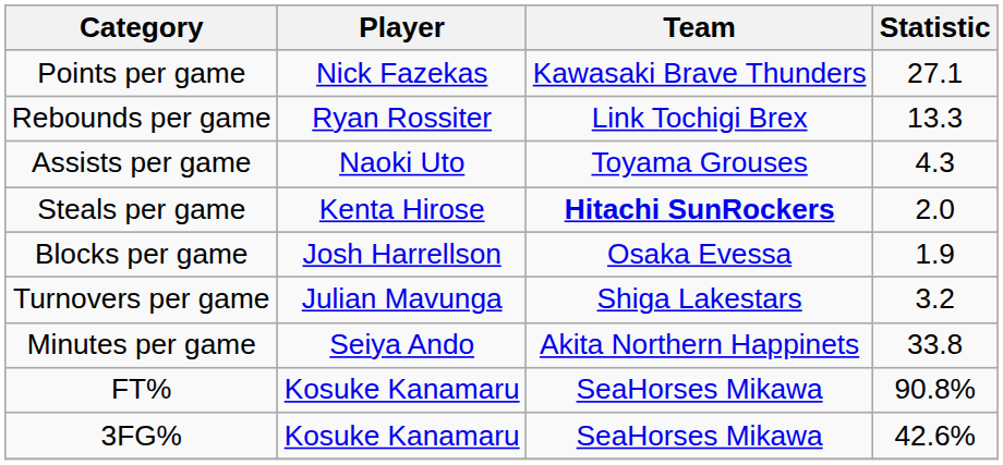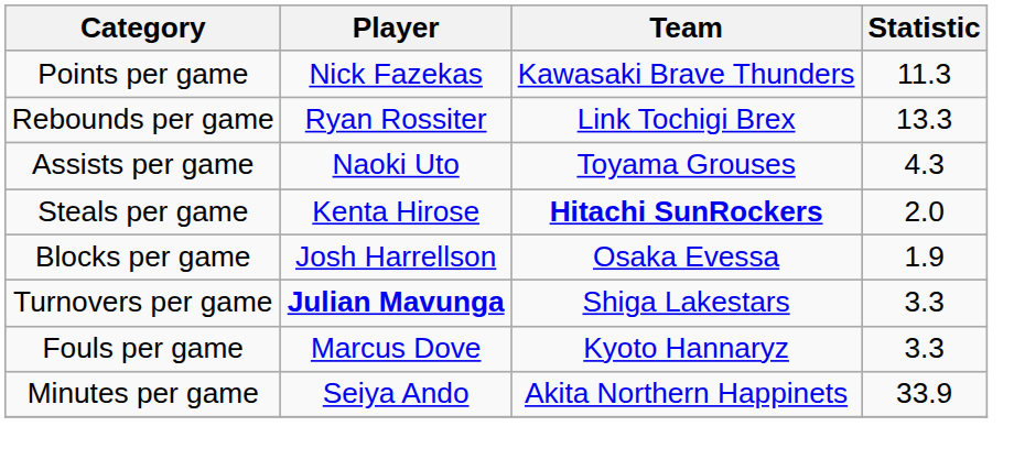Points per game | Statistic: 27.1 -> 11.3
Turnovers per game | Player: normal -> bold
Turnovers per game | Statistic: 3.2 -> 3.3
+ row: Fouls per game | Marcus Dove | Kyoto Hannaryz | 3.3
Minutes per game | Statistic: 33.8 -> 33.9
- row: FT% | Kosuke Kanamaru | SeaHorses Mikawa | 90.8%
- row: 3FG% | Kosuke Kanamaru | SeaHorses Mikawa | 42.6%
